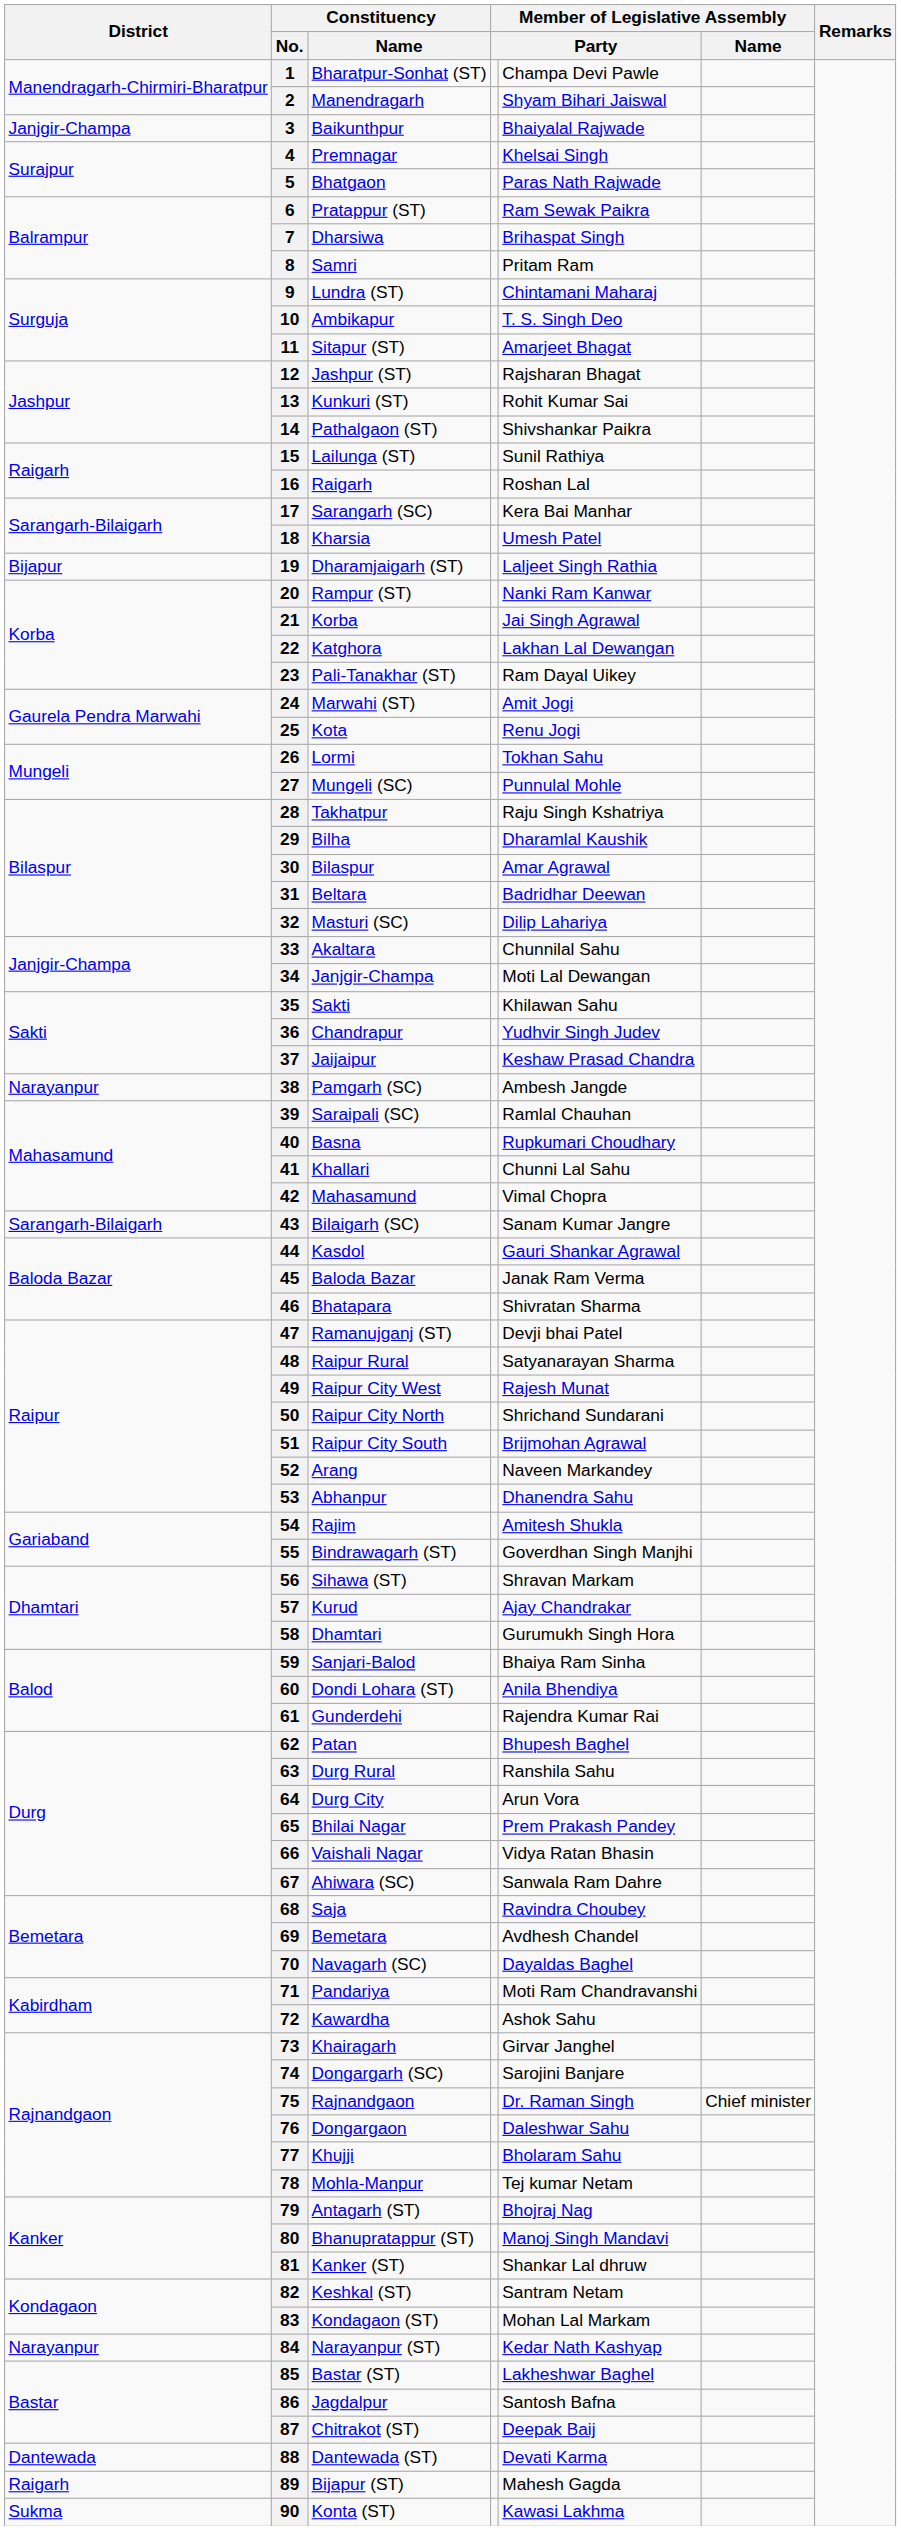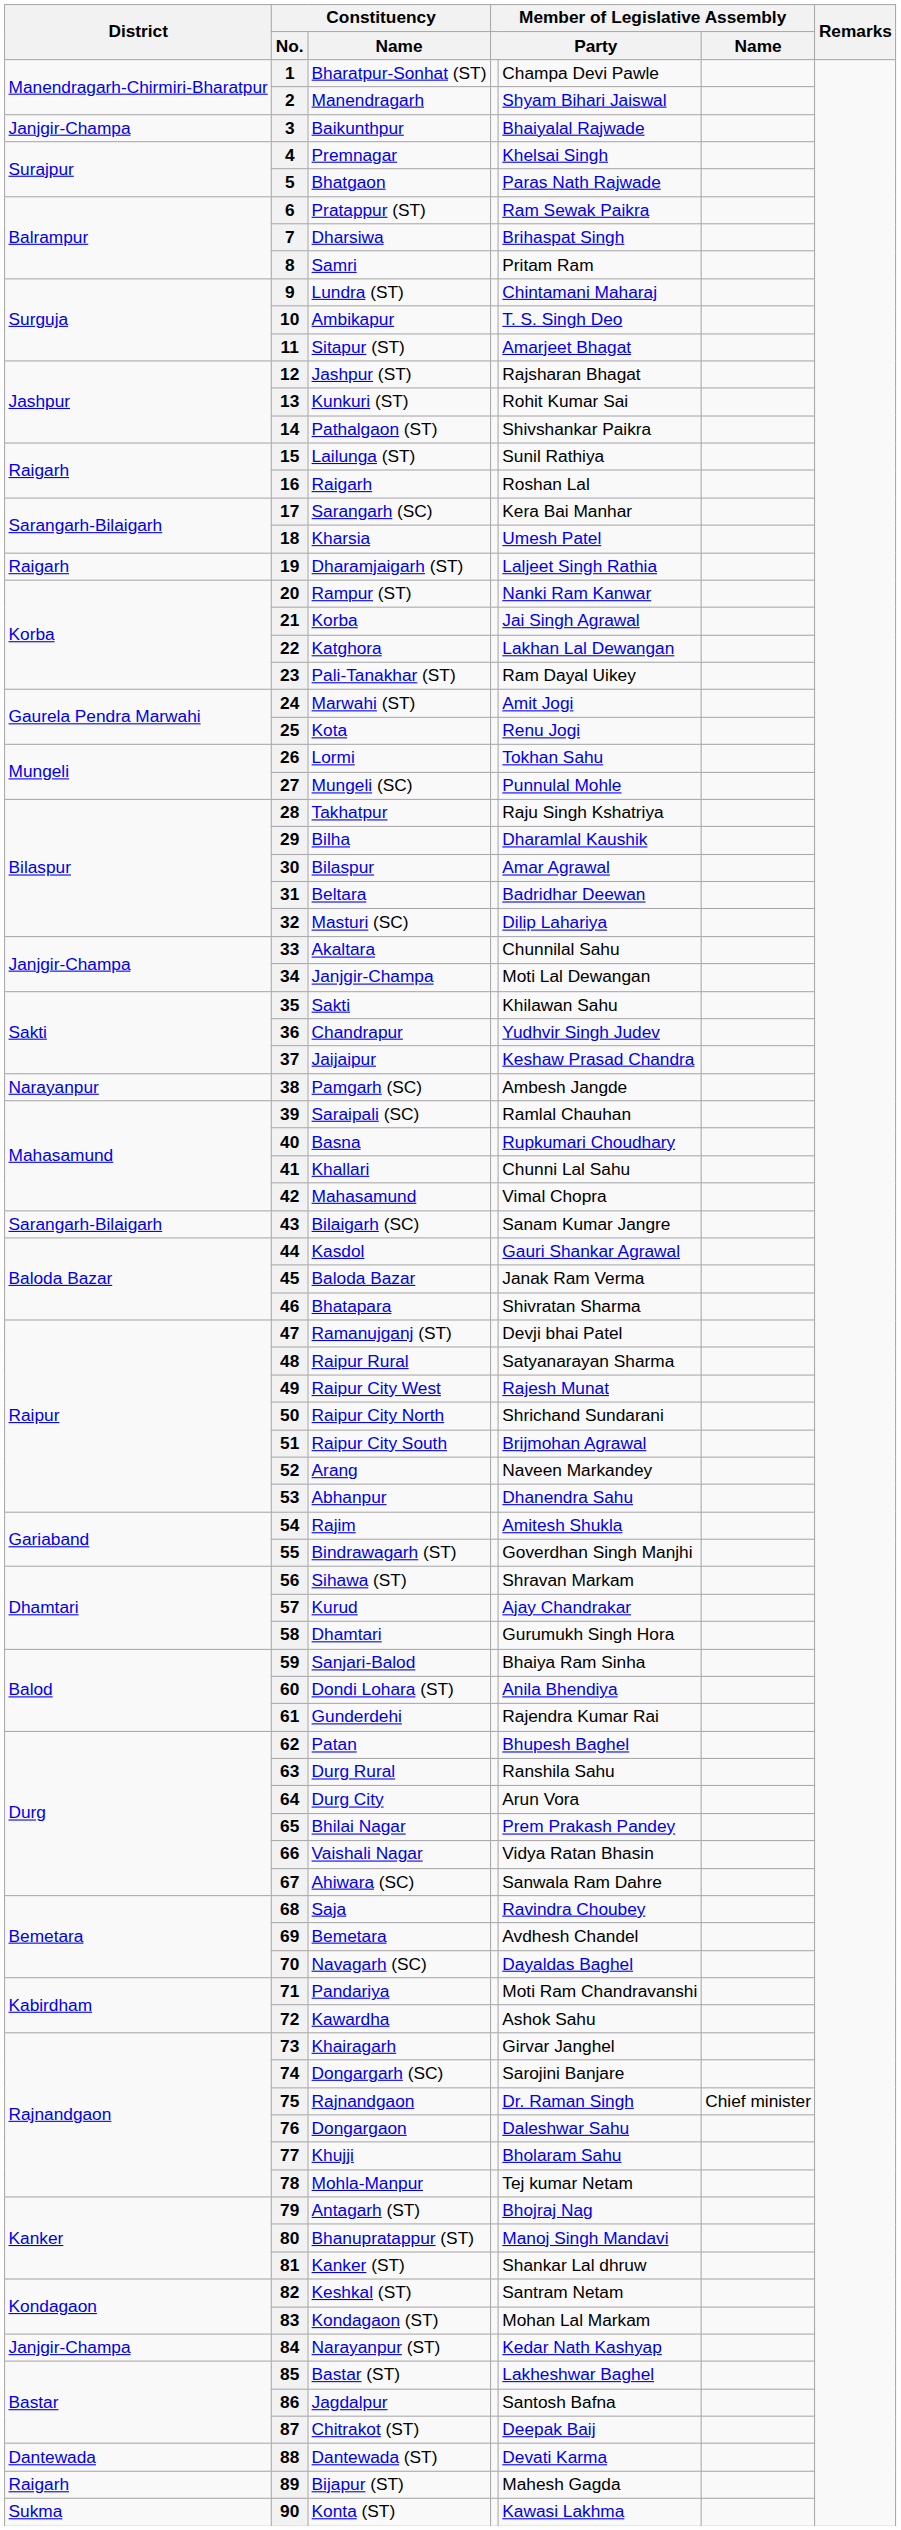19 | District: Bijapur -> Raigarh
84 | District: Narayanpur -> Janjgir-Champa
